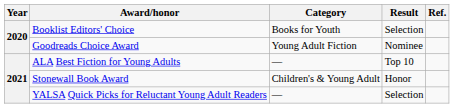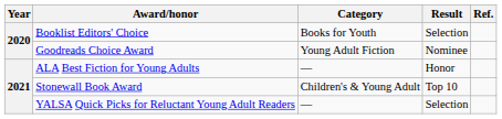ALA Best Fiction for Young Adults | Result: Top 10 -> Honor
Stonewall Book Award | Result: Honor -> Top 10
